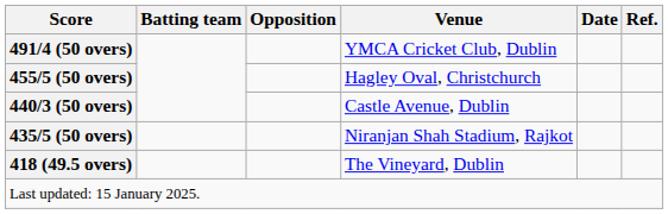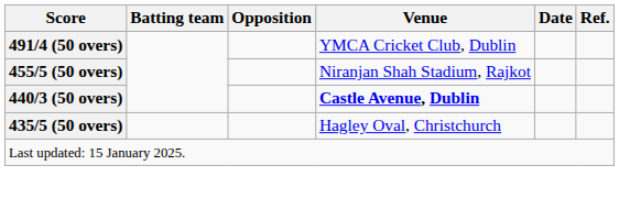455/5 (50 overs) | Venue: Hagley Oval, Christchurch -> Niranjan Shah Stadium, Rajkot
440/3 (50 overs) | Venue: normal -> bold
435/5 (50 overs) | Venue: Niranjan Shah Stadium, Rajkot -> Hagley Oval, Christchurch
- row: 418 (49.5 overs) | The Vineyard, Dublin
